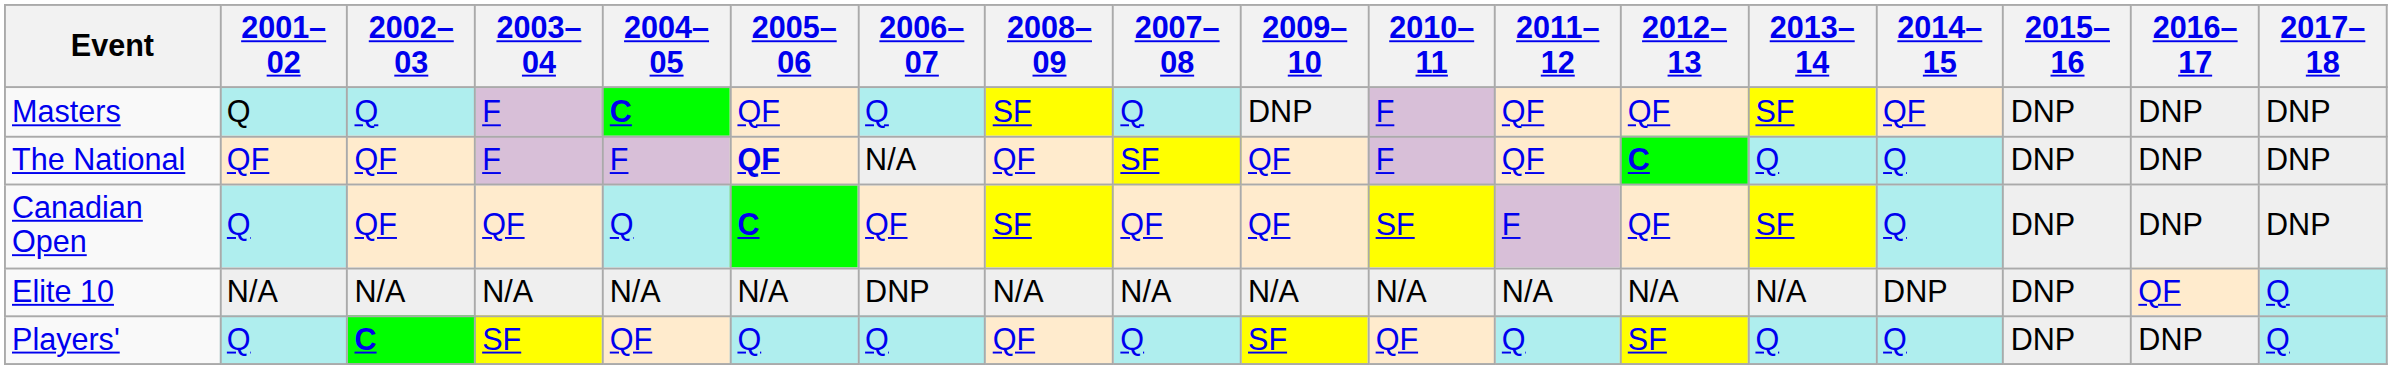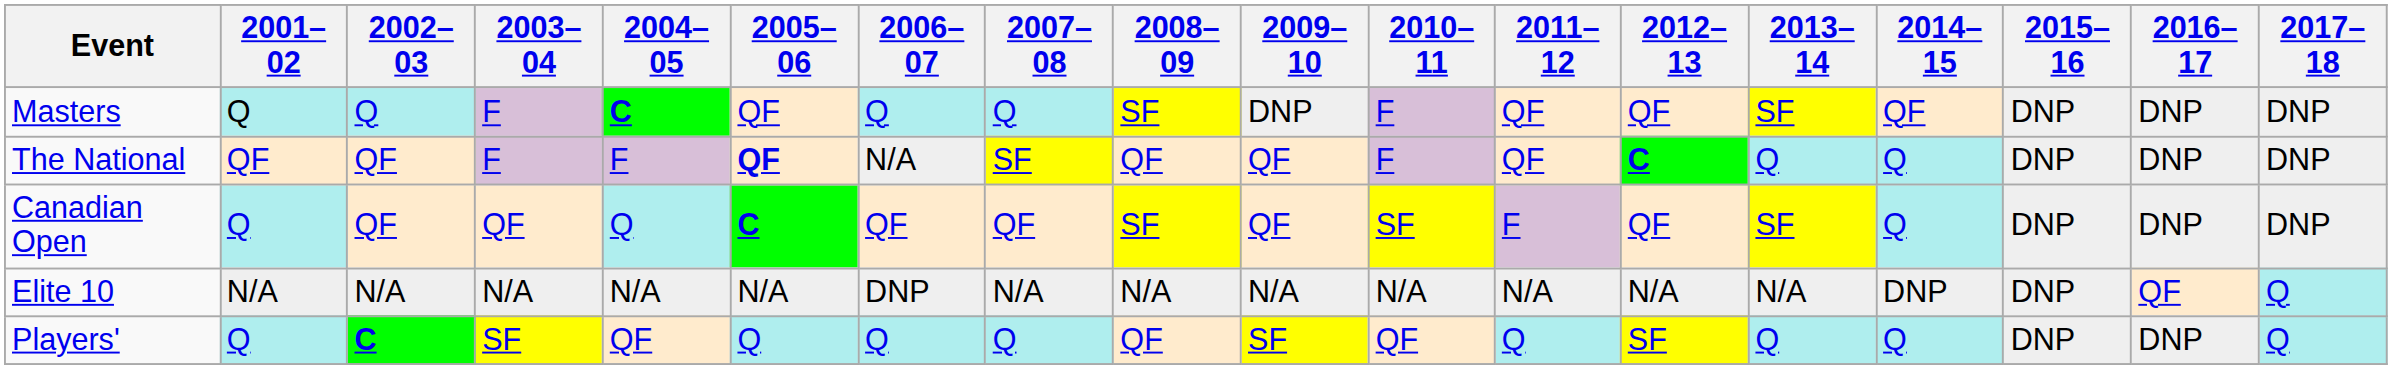columns swapped: 2007–08 <-> 2008–09
